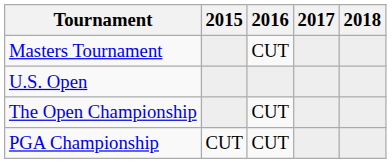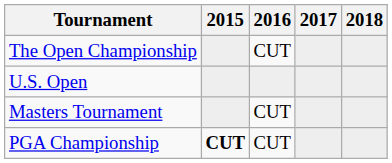rows swapped: Masters Tournament <-> The Open Championship
PGA Championship | 2015: normal -> bold
